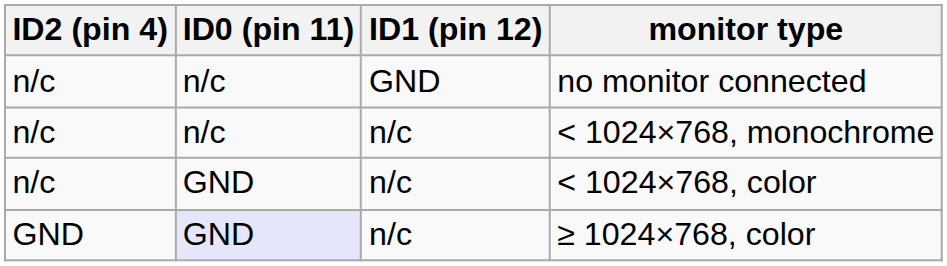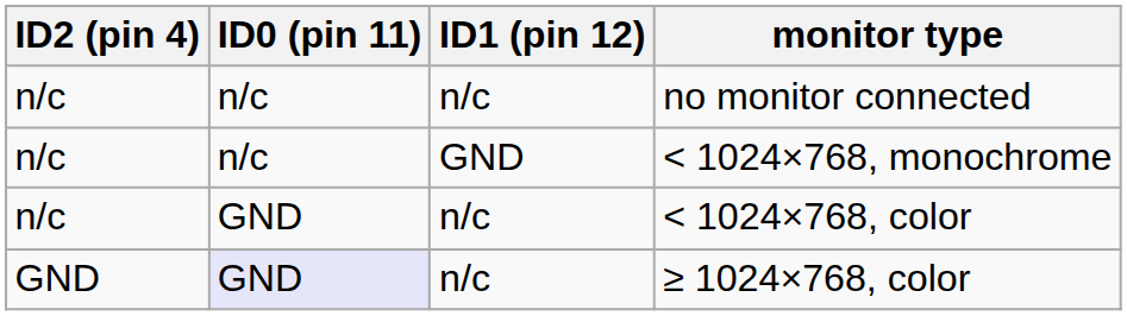no monitor connected | ID1 (pin 12): GND -> n/c
< 1024×768, monochrome | ID1 (pin 12): n/c -> GND
